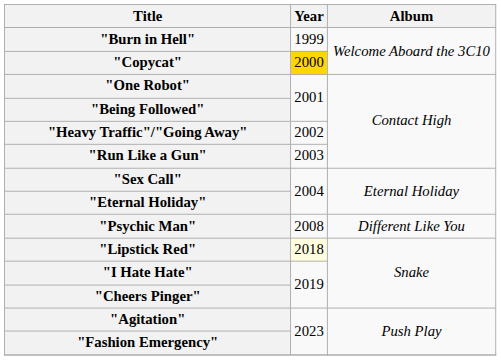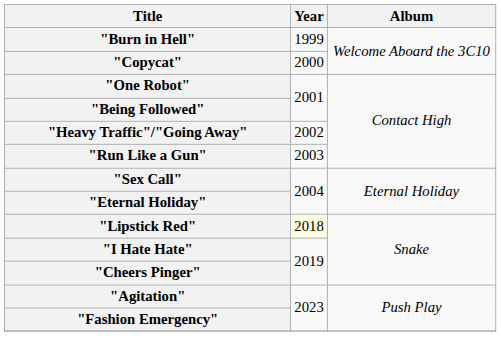"Copycat" | Year: gold background -> no background
- row: "Psychic Man" | 2008 | Different Like You
